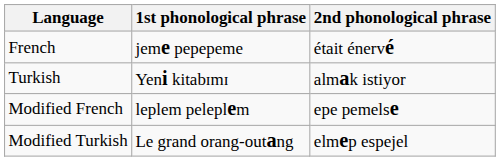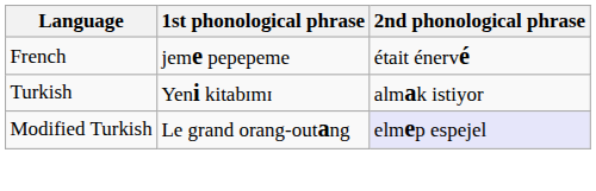- row: Modified French | leplem peleplem | epe pemelse
Modified Turkish | 2nd phonological phrase: no background -> lavender background
